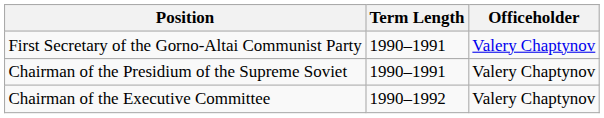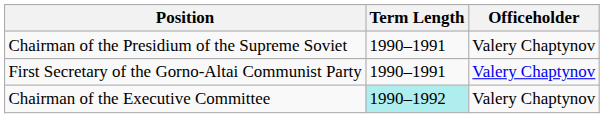rows swapped: First Secretary of the Gorno-Altai Communist Party <-> Chairman of the Presidium of the Supreme Soviet
Chairman of the Executive Committee | Term Length: no background -> paleturquoise background
